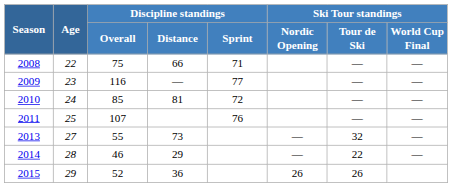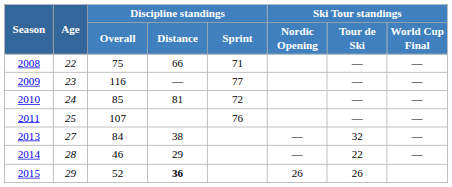2013 | Discipline standings / Overall: 55 -> 84
2013 | Discipline standings / Distance: 73 -> 38
2015 | Discipline standings / Distance: normal -> bold
